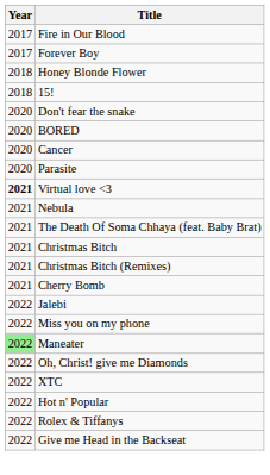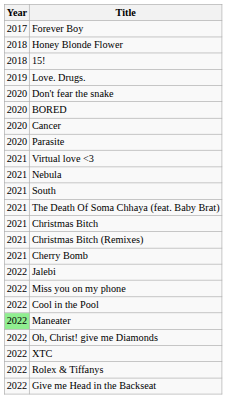- row: 2017 | Fire in Our Blood
+ row: 2019 | Love. Drugs.
Virtual love <3 | Year: bold -> normal
+ row: 2021 | South
+ row: 2022 | Cool in the Pool
- row: 2022 | Hot n' Popular
